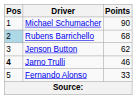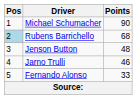Jenson Button | Points: 62 -> 48
Jarno Trulli | Pos: bold -> normal
